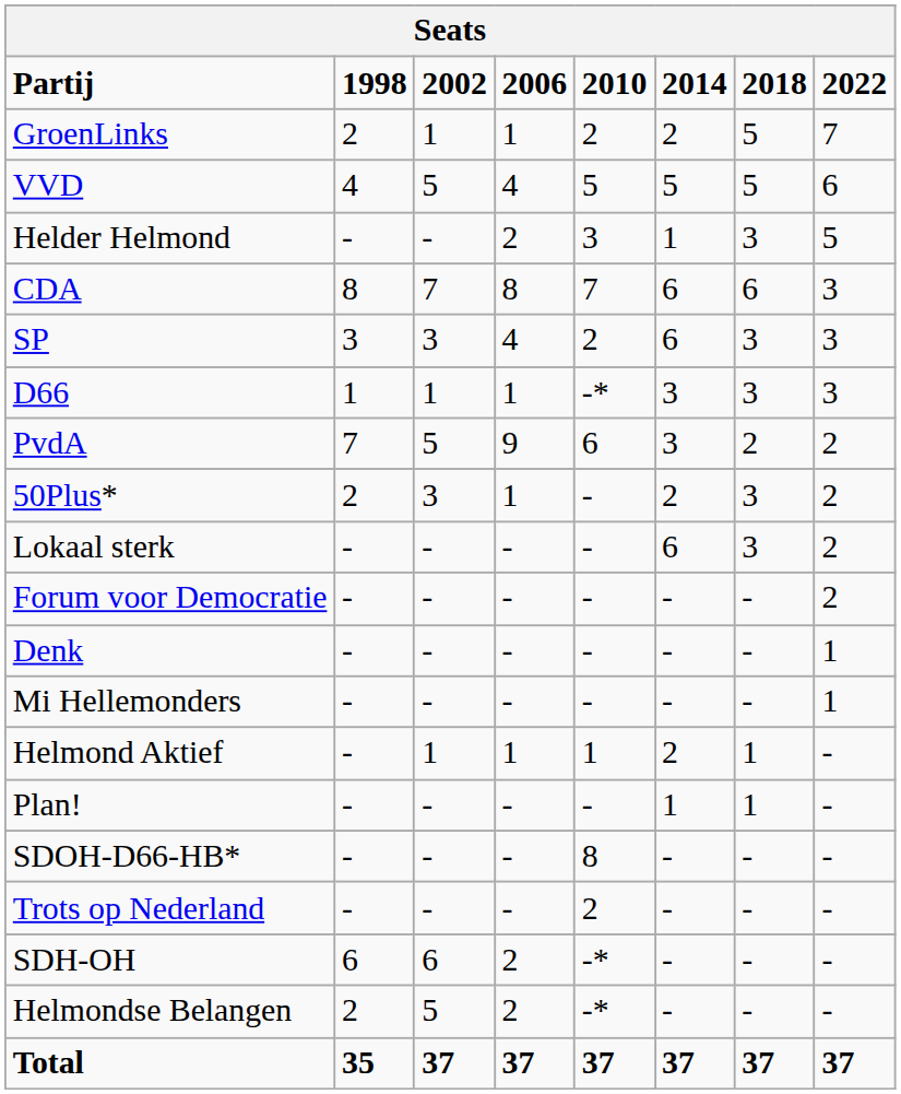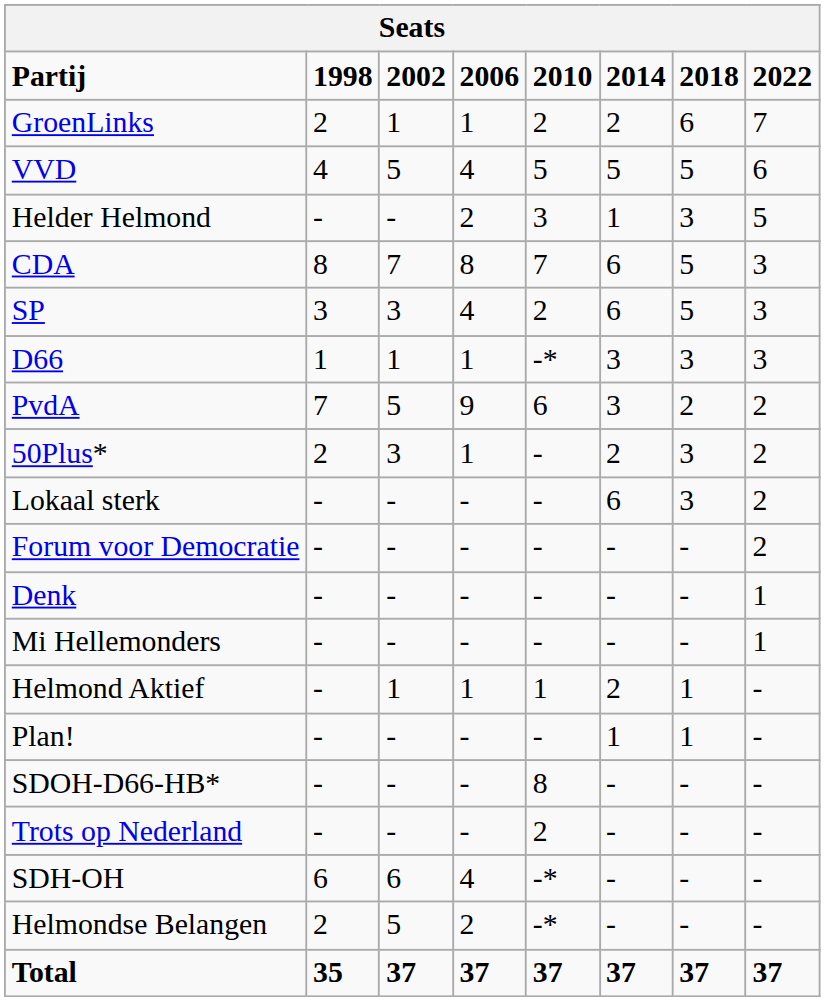GroenLinks | 2018: 5 -> 6
CDA | 2018: 6 -> 5
SP | 2018: 3 -> 5
SDH-OH | 2006: 2 -> 4
